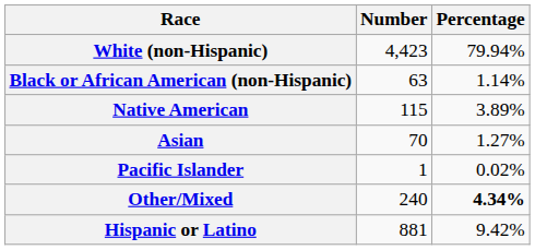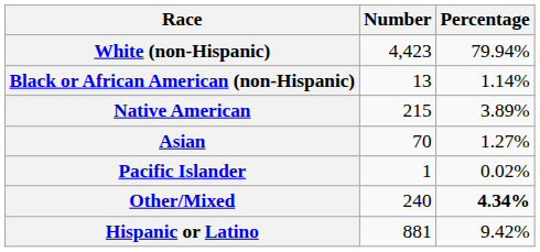Black or African American (non-Hispanic) | Number: 63 -> 13
Native American | Number: 115 -> 215
